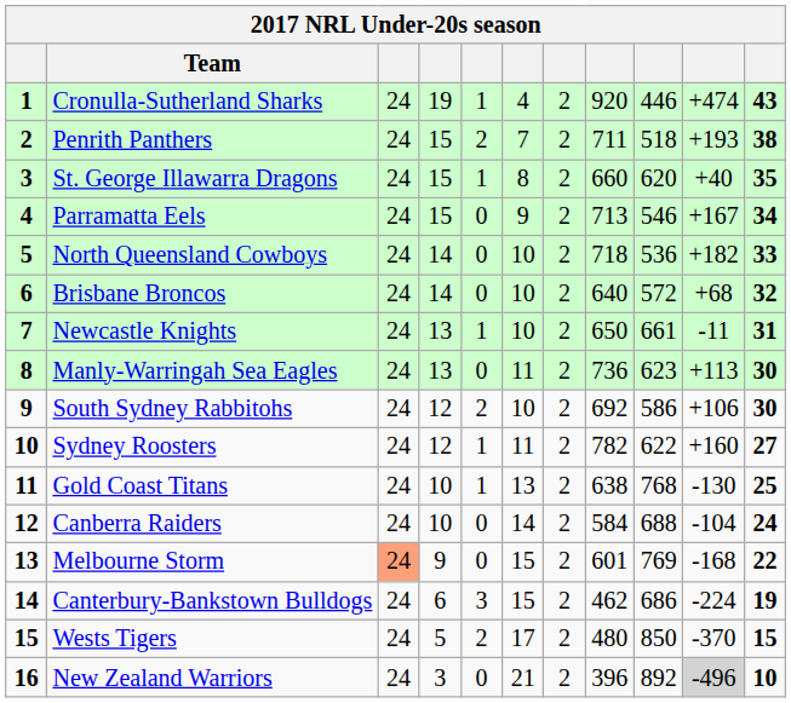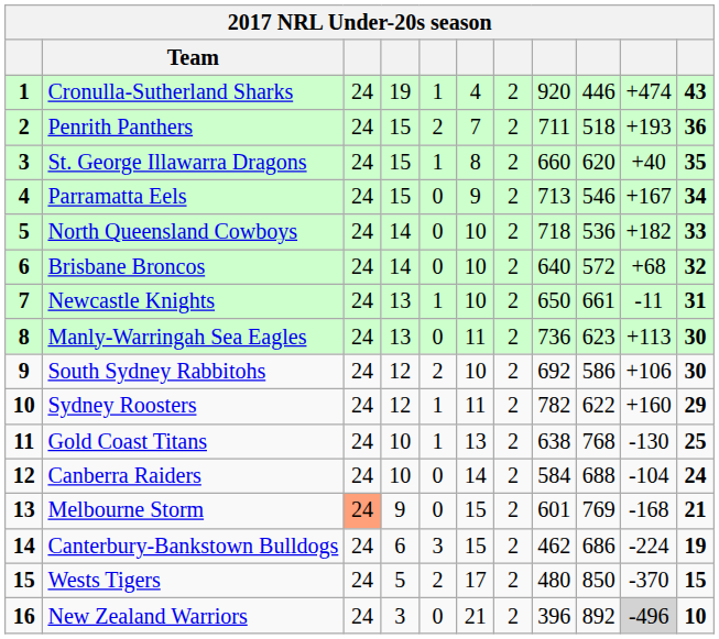Penrith Panthers | column 11: 38 -> 36
Sydney Roosters | column 11: 27 -> 29
Melbourne Storm | column 11: 22 -> 21
